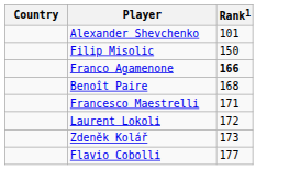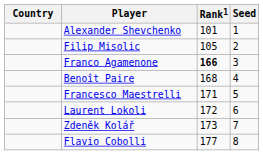+ column: Seed | 1 | 2 | 3 | 4 | 5 | 6 | 7 | 8
Filip Misolic | Rank1: 150 -> 105
